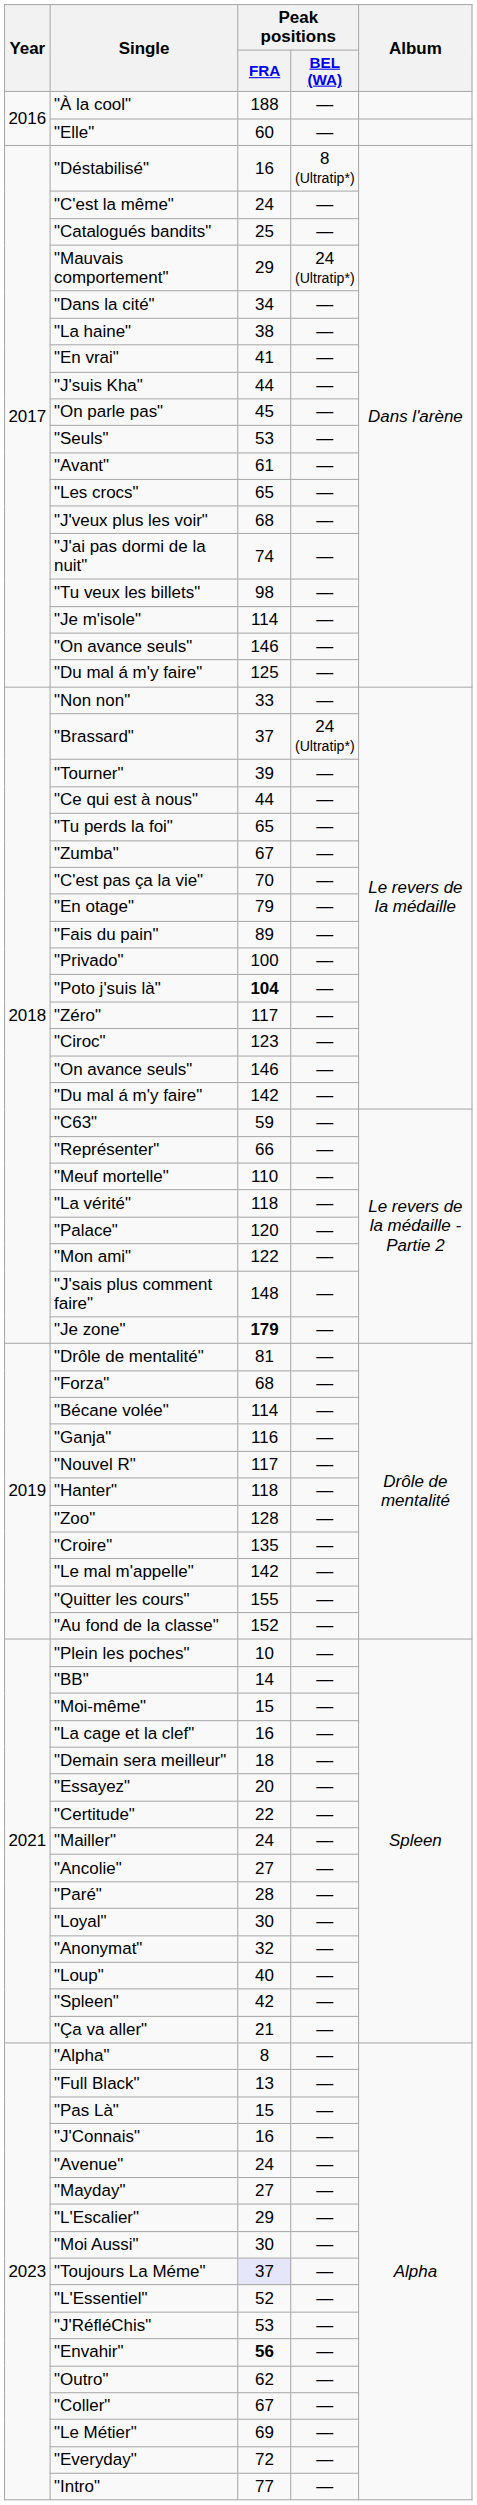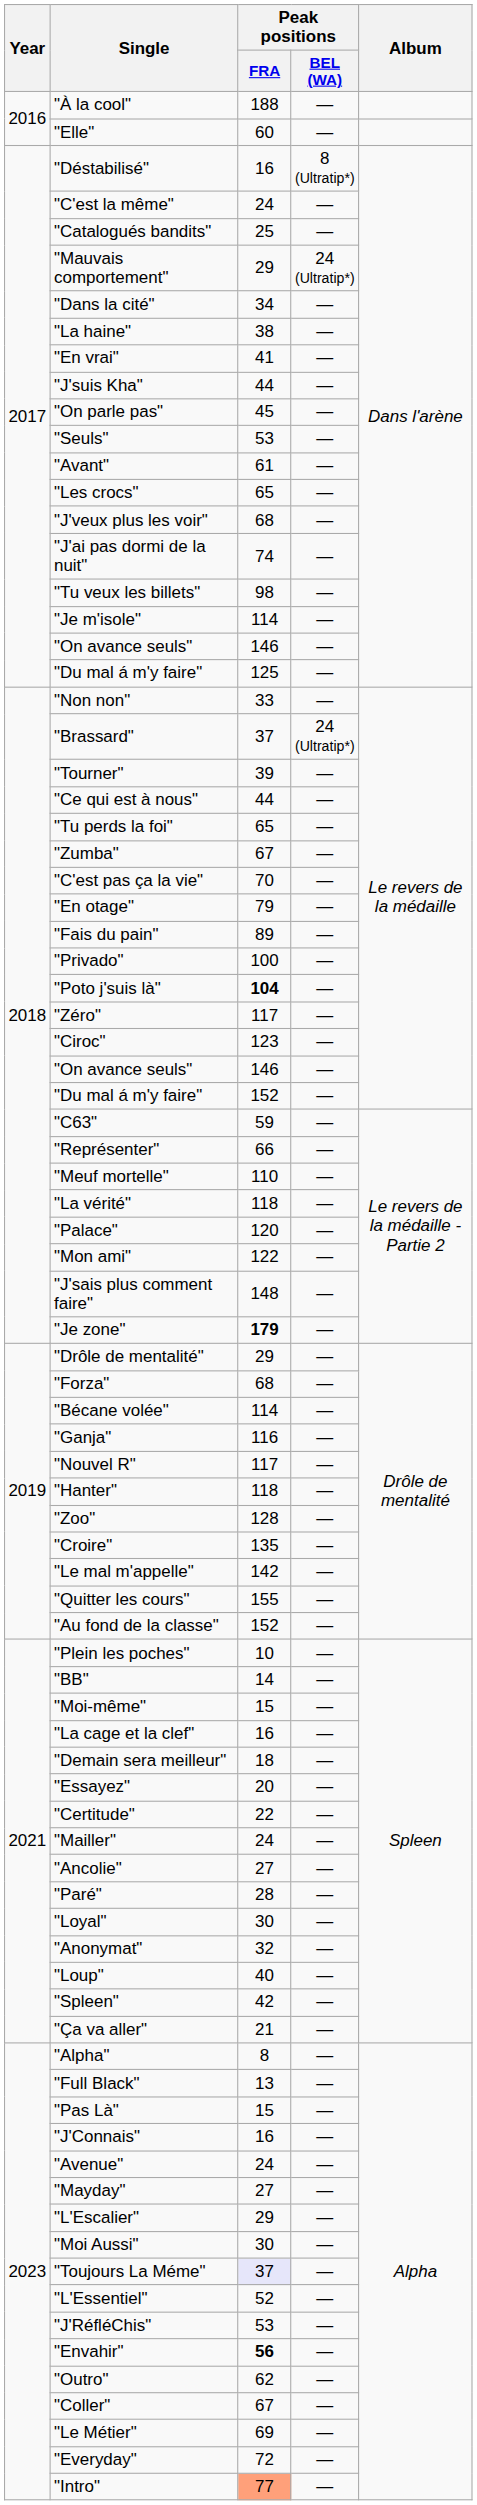2018 / "Du mal á m'y faire" | Peak positions / FRA: 142 -> 152
"Drôle de mentalité" | Peak positions / FRA: 81 -> 29
"Intro" | Peak positions / FRA: no background -> lightsalmon background
